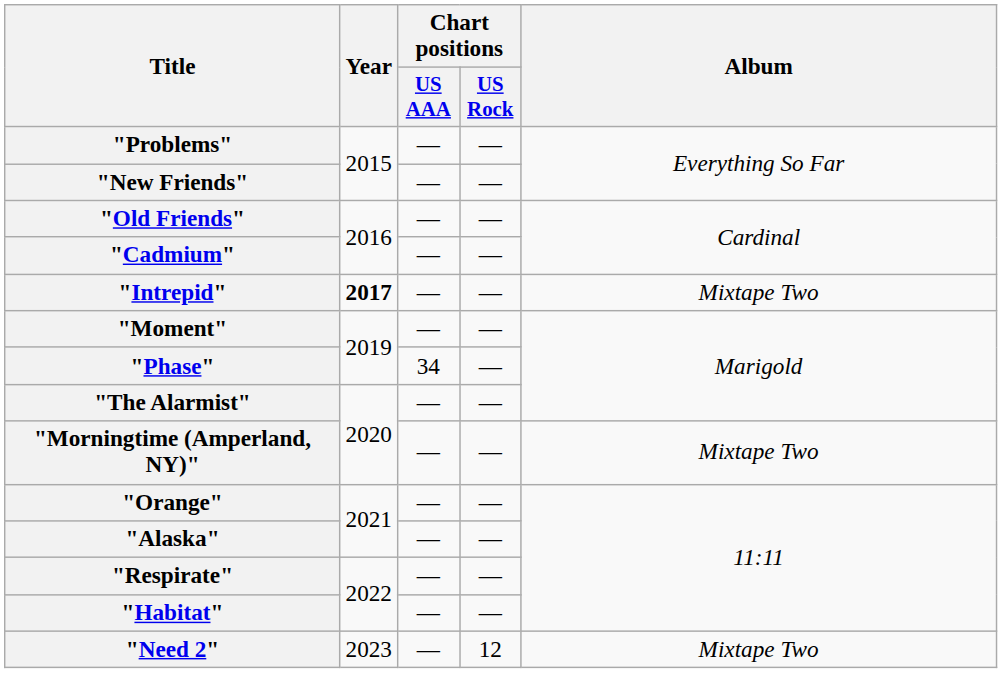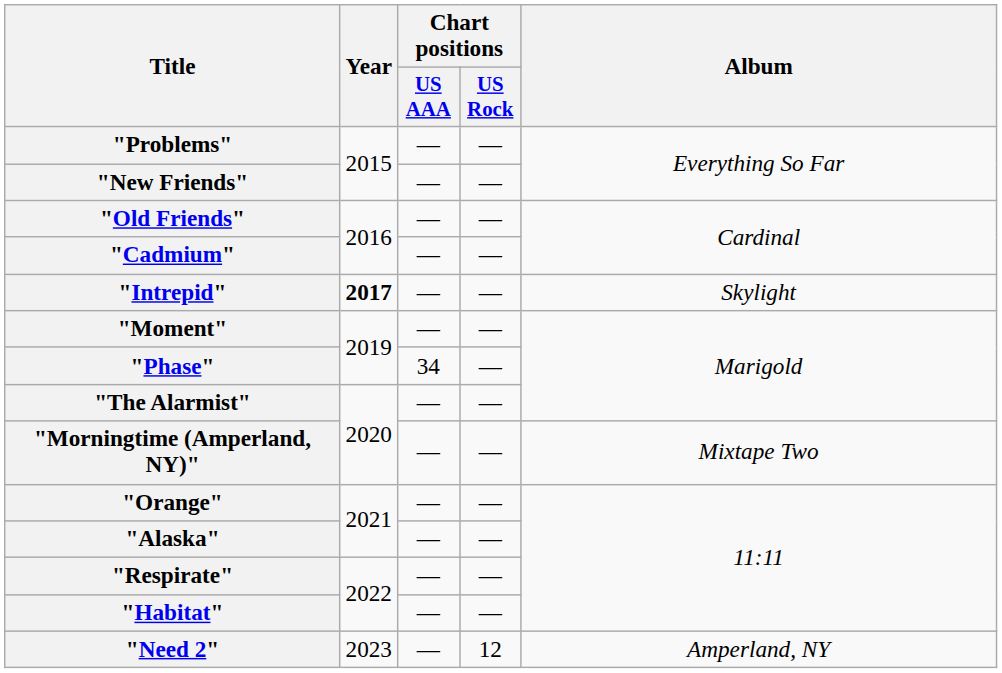"Intrepid" | Album: Mixtape Two -> Skylight
"Need 2" | Album: Mixtape Two -> Amperland, NY
